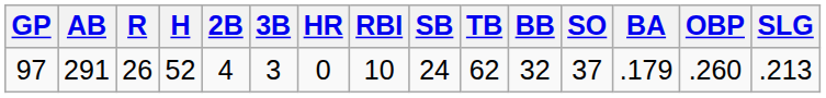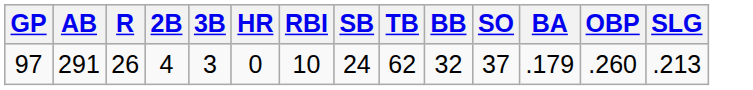- column: H | 52
